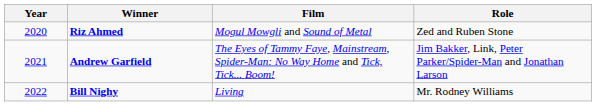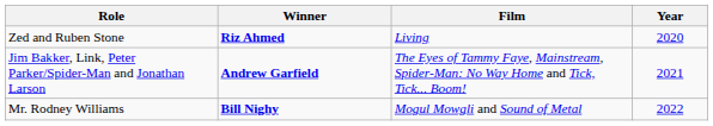columns swapped: Year <-> Role
Riz Ahmed | Film: Mogul Mowgli and Sound of Metal -> Living
Bill Nighy | Film: Living -> Mogul Mowgli and Sound of Metal
